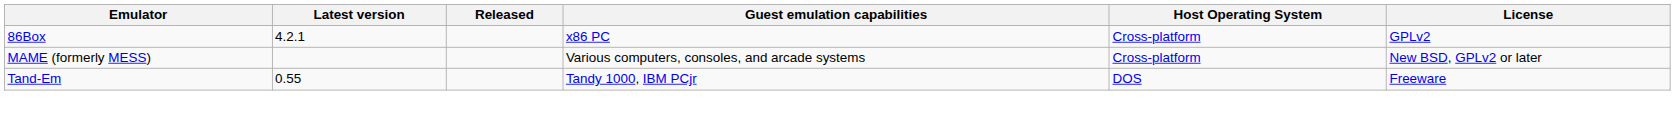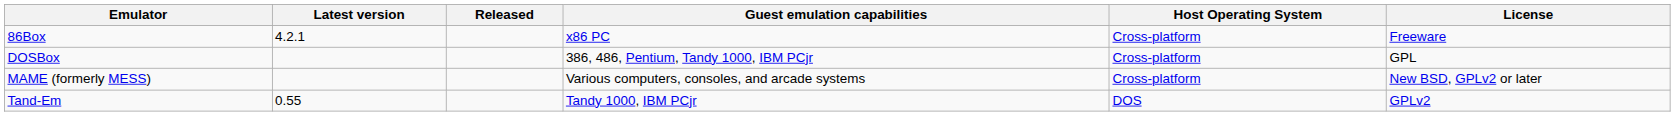86Box | License: GPLv2 -> Freeware
+ row: DOSBox | 386, 486, Pentium, Tandy 1000, IBM PCjr | Cross-platform | GPL
Tand-Em | License: Freeware -> GPLv2
